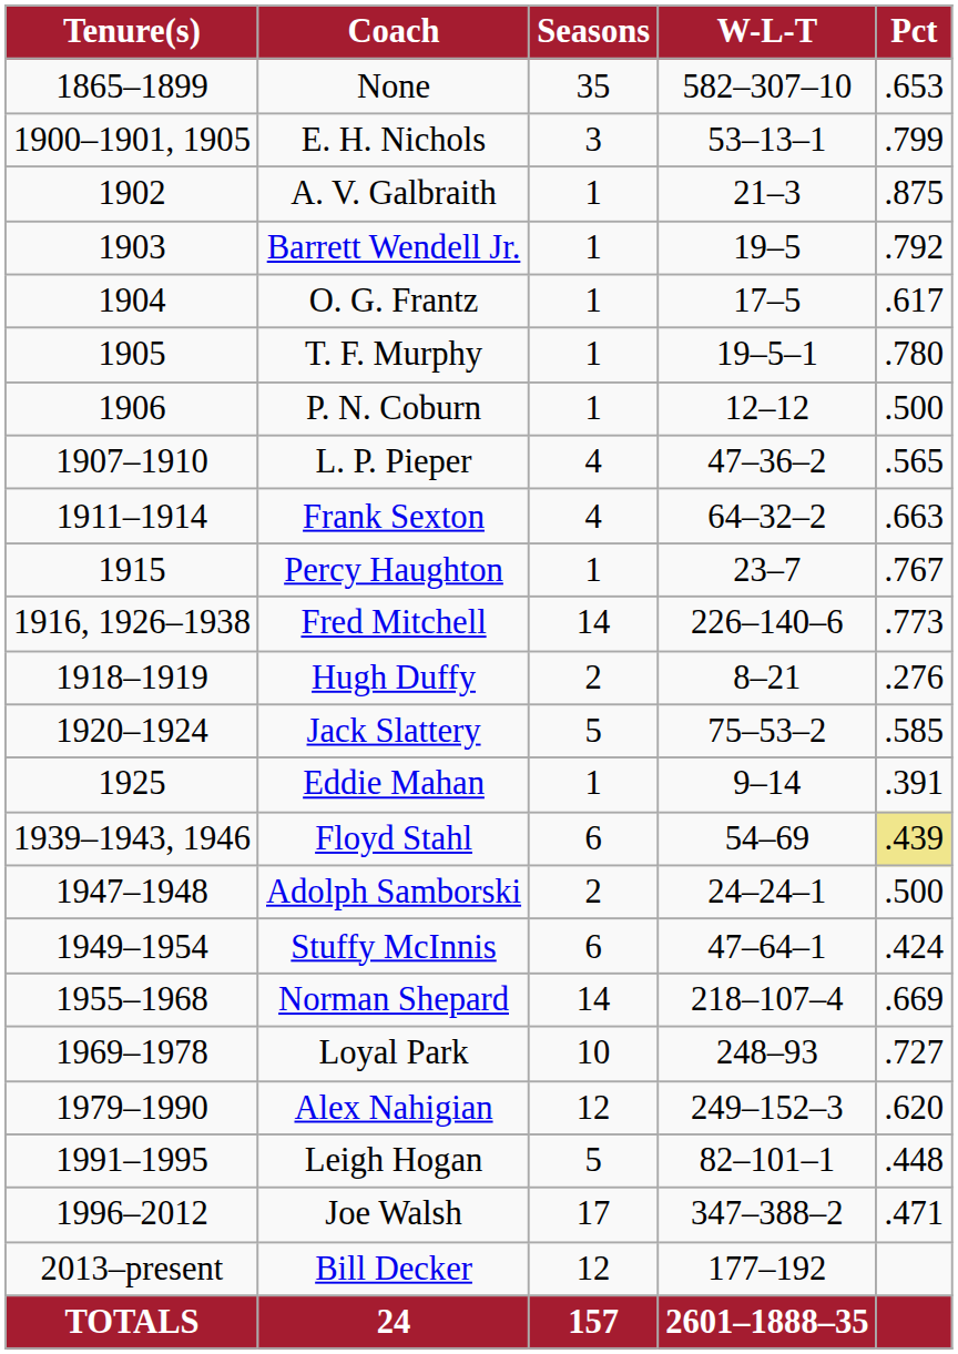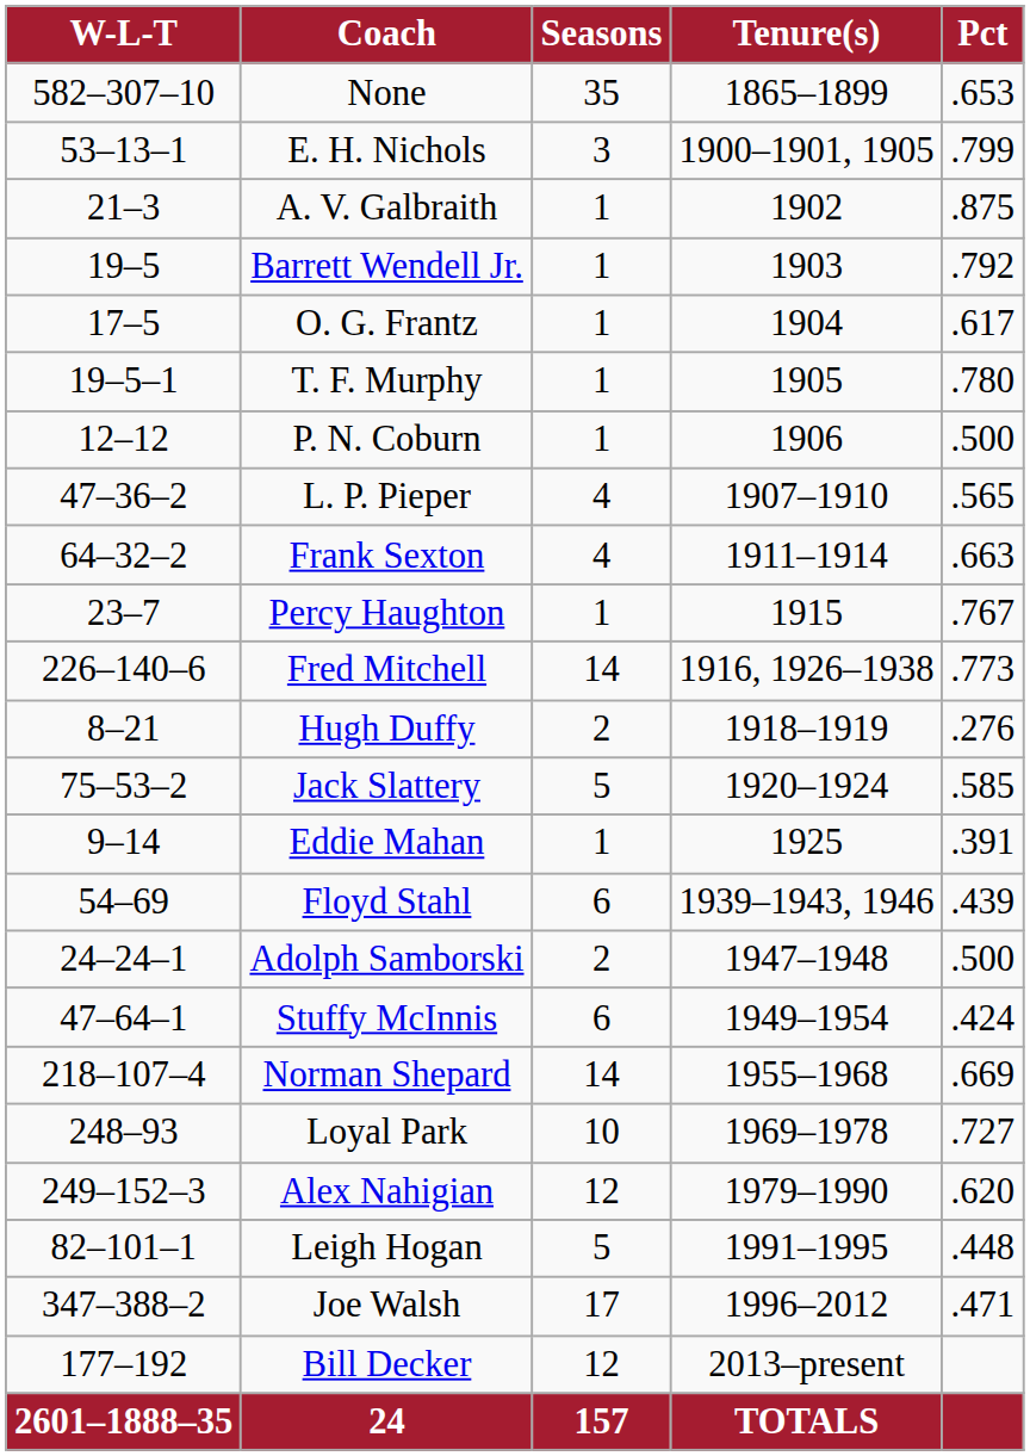columns swapped: Tenure(s) <-> W-L-T
Floyd Stahl | Pct: khaki background -> no background
